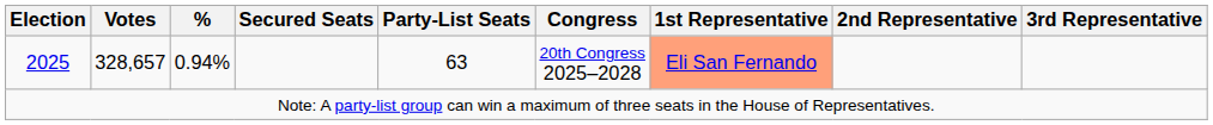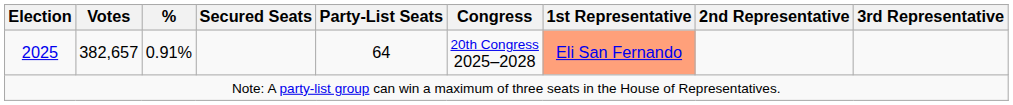2025 | Votes: 328,657 -> 382,657
2025 | %: 0.94% -> 0.91%
2025 | Party-List Seats: 63 -> 64
